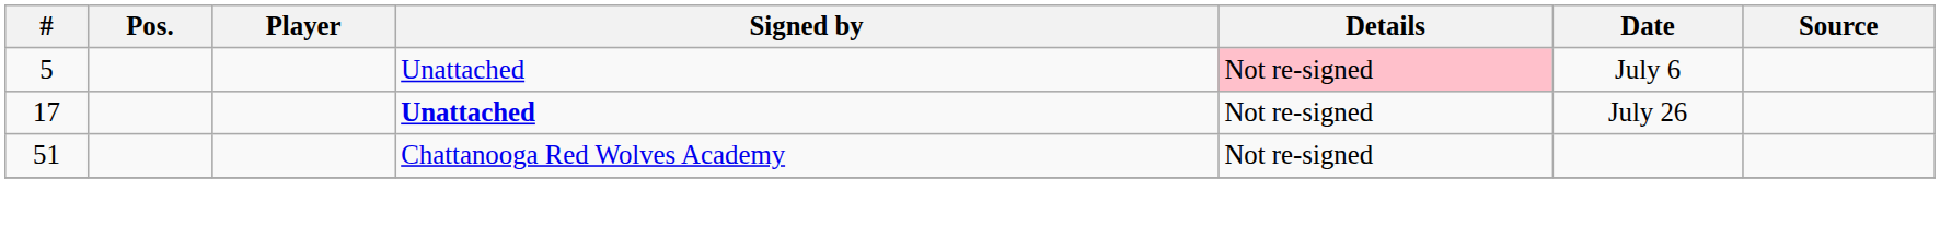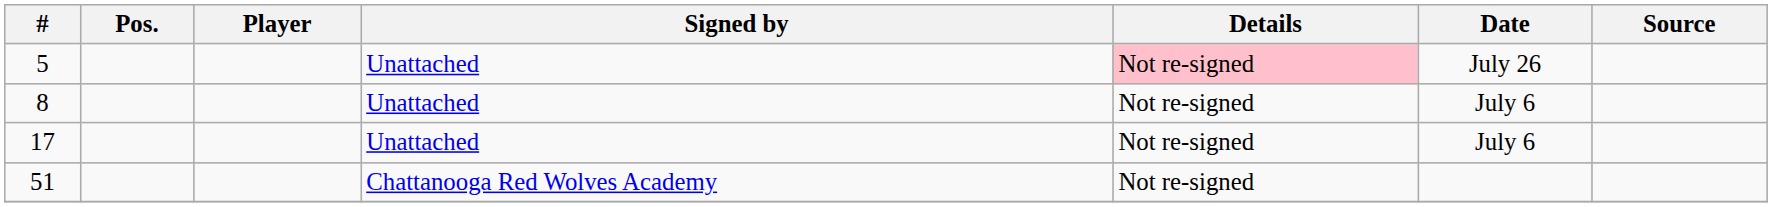5 | Date: July 6 -> July 26
+ row: 8 | Unattached | Not re-signed | July 6
17 | Signed by: bold -> normal
17 | Date: July 26 -> July 6
